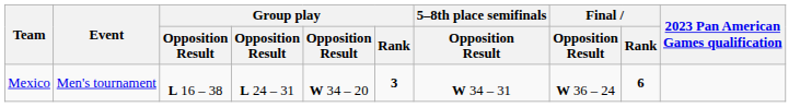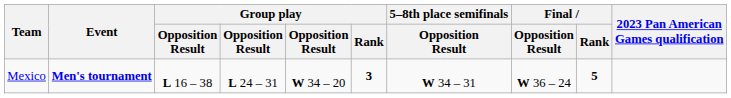Mexico | Event: normal -> bold
Mexico | Final / Rank: 6 -> 5
